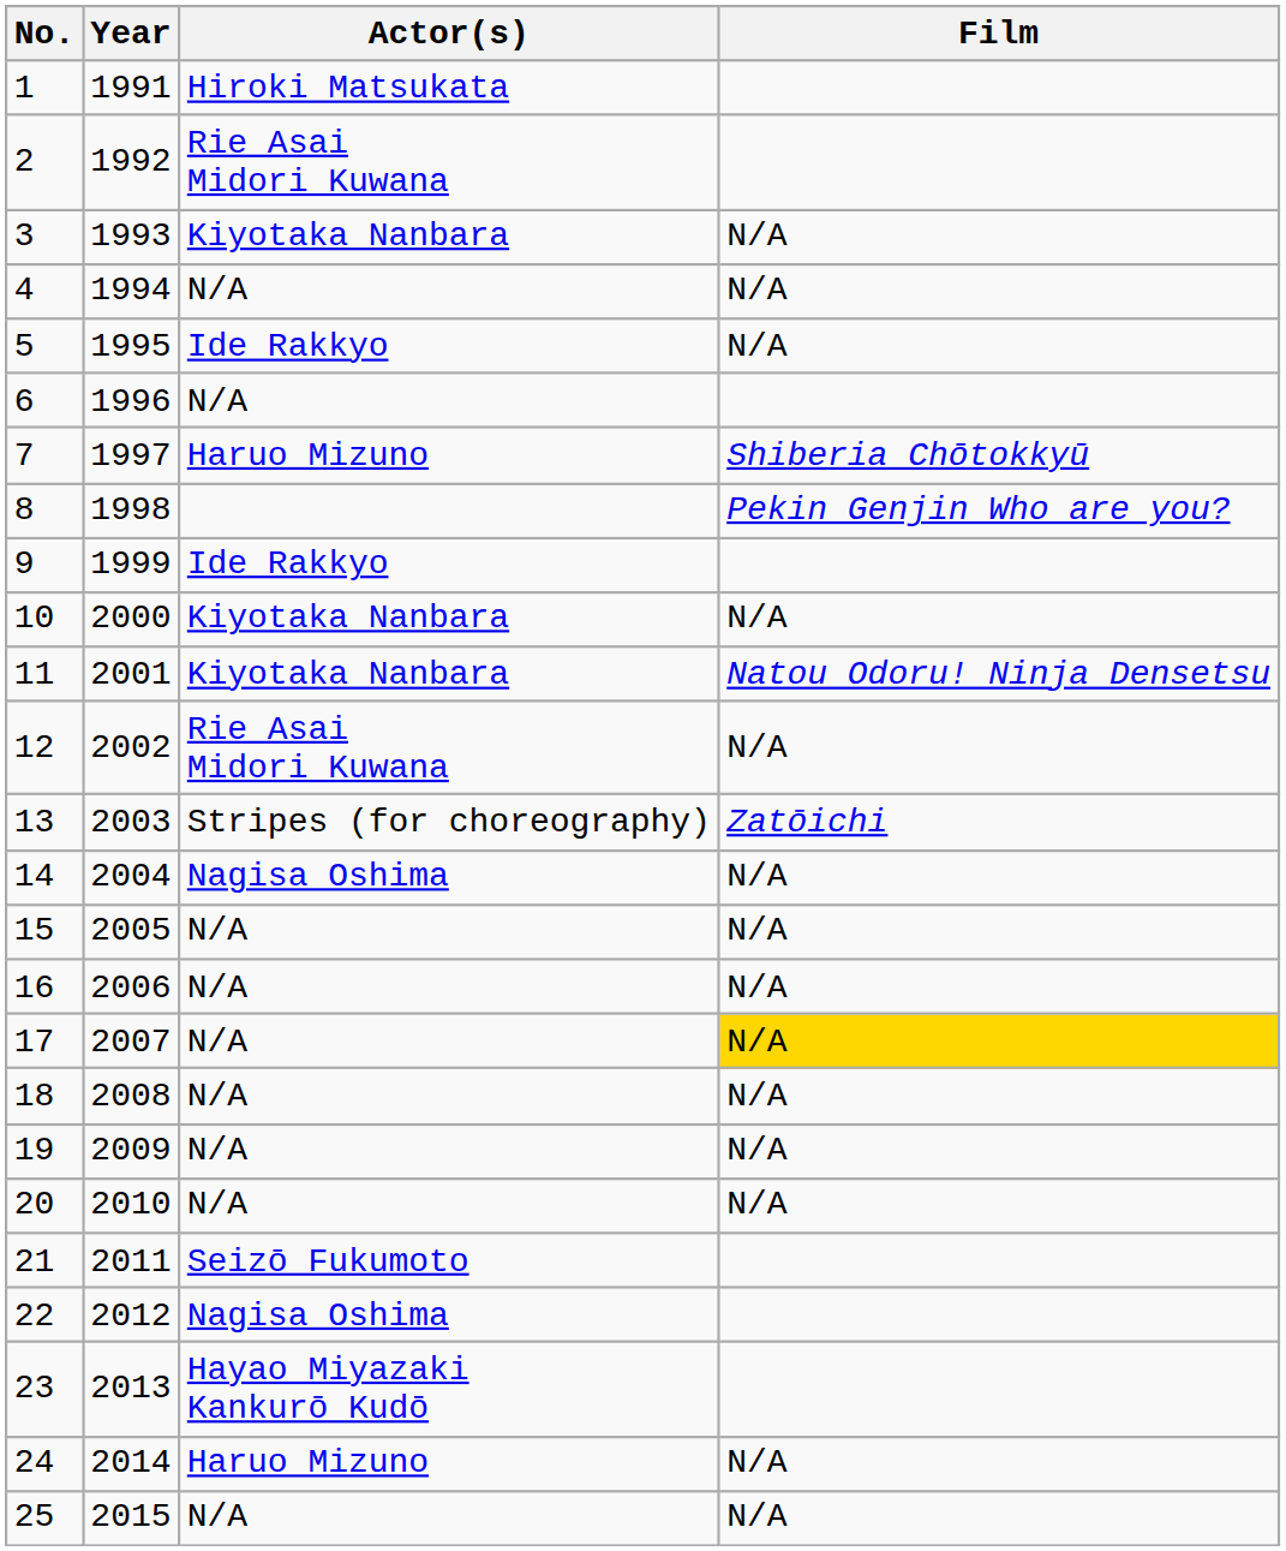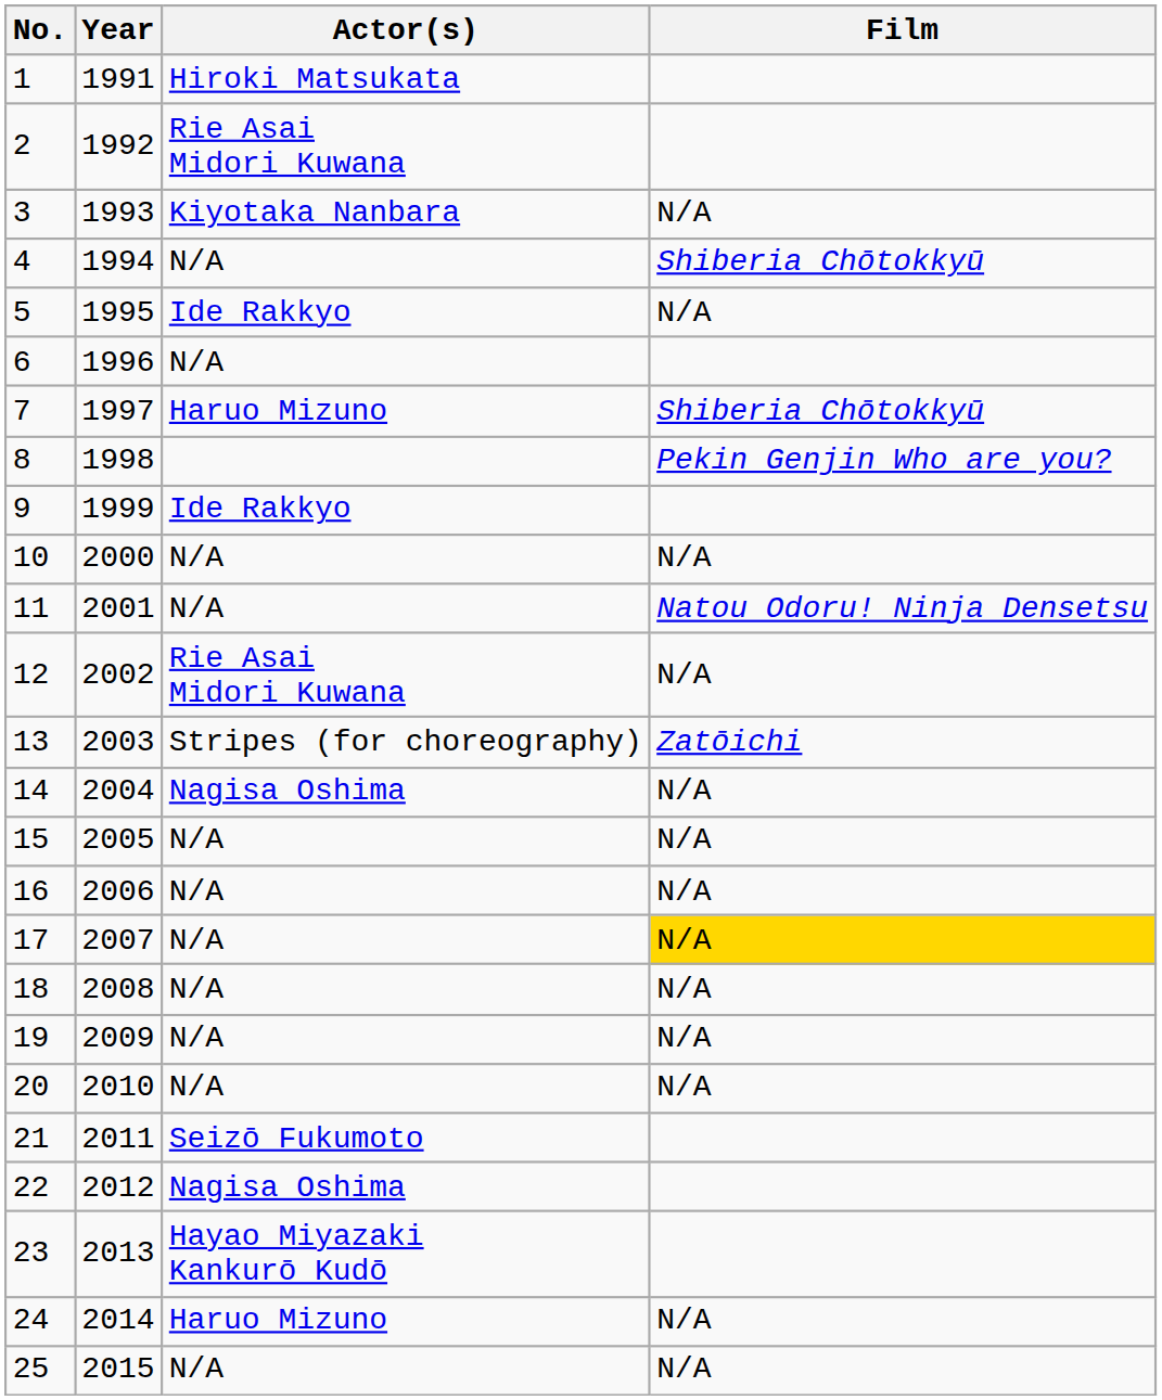4 | Film: N/A -> Shiberia Chōtokkyū
10 | Actor(s): Kiyotaka Nanbara -> N/A
11 | Actor(s): Kiyotaka Nanbara -> N/A
